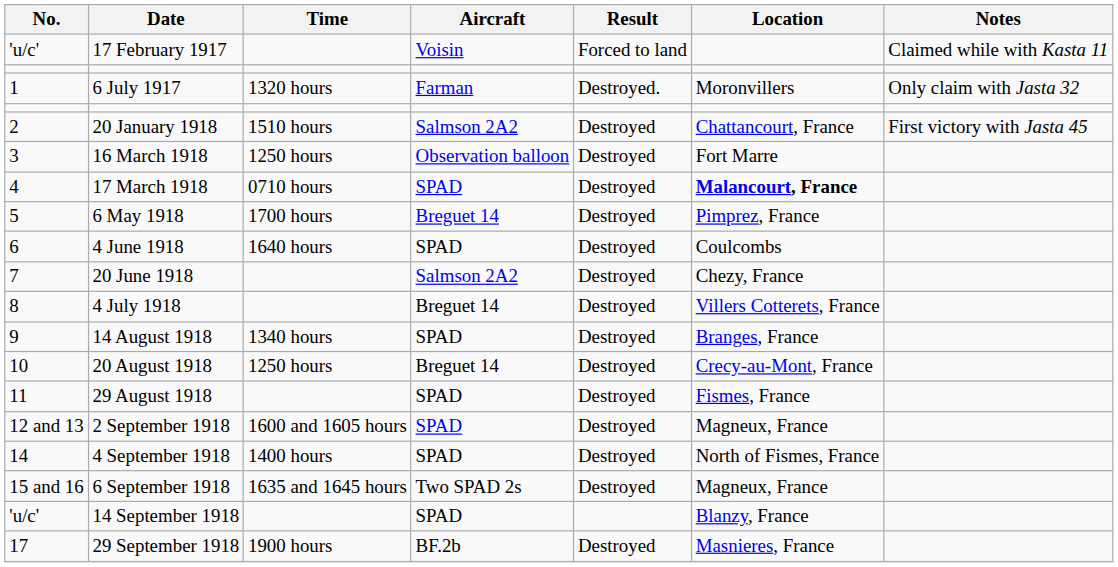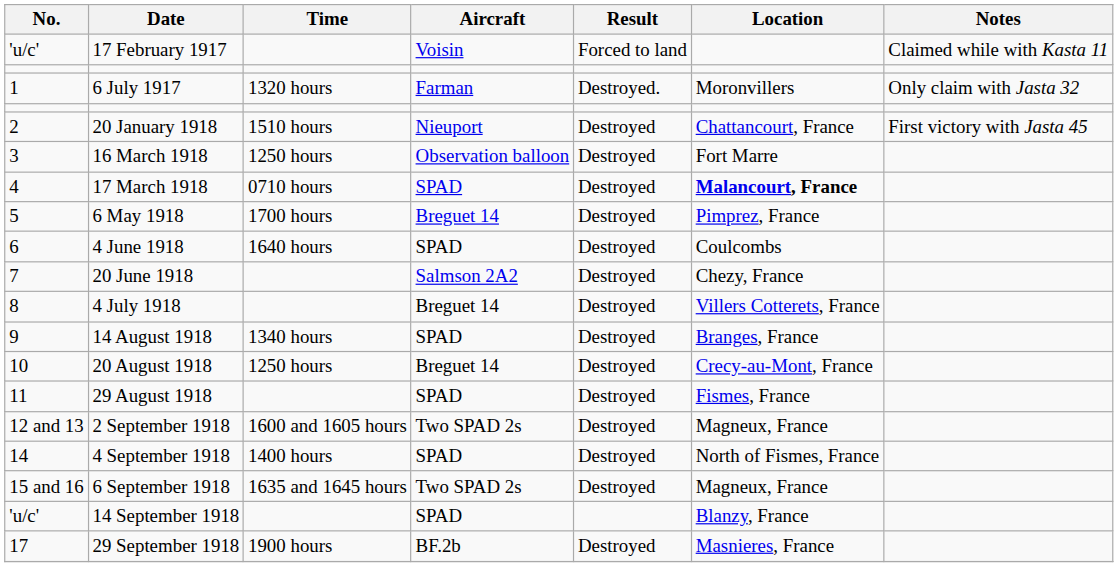20 January 1918 | Aircraft: Salmson 2A2 -> Nieuport
2 September 1918 | Aircraft: SPAD -> Two SPAD 2s
